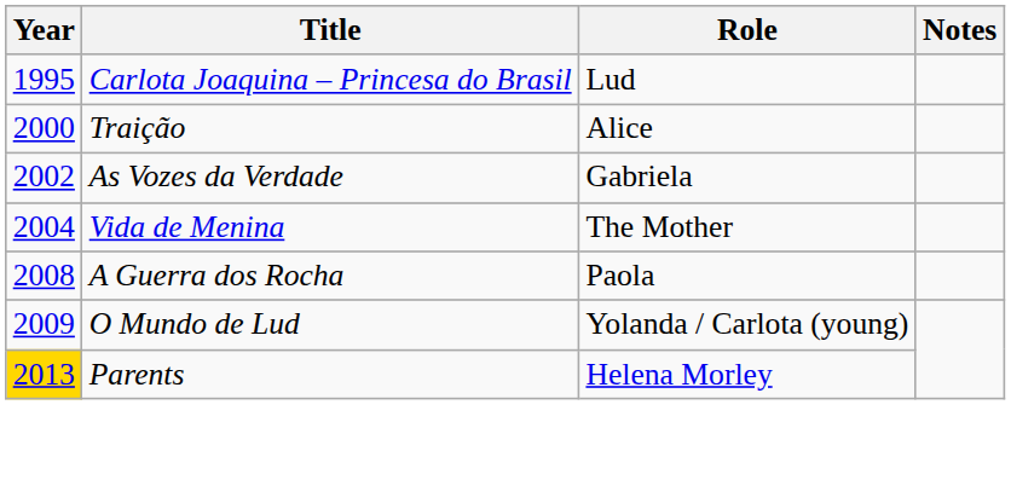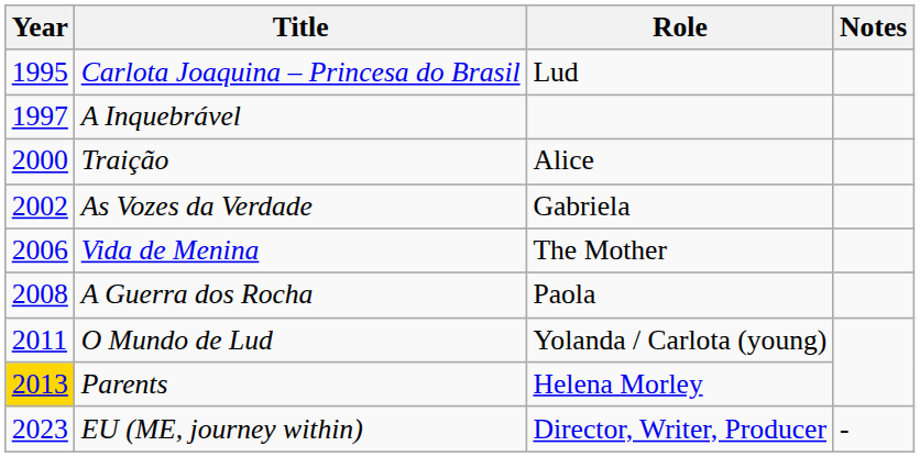+ row: 1997 | A Inquebrável
Vida de Menina | Year: 2004 -> 2006
O Mundo de Lud | Year: 2009 -> 2011
+ row: 2023 | EU (ME, journey within) | Director, Writer, Producer | -
